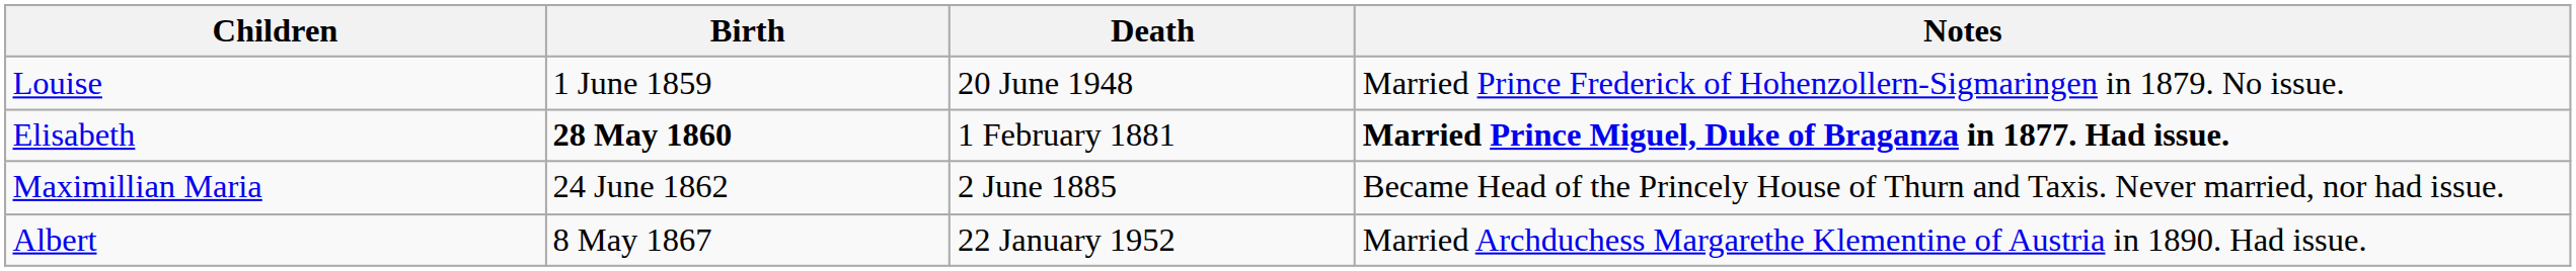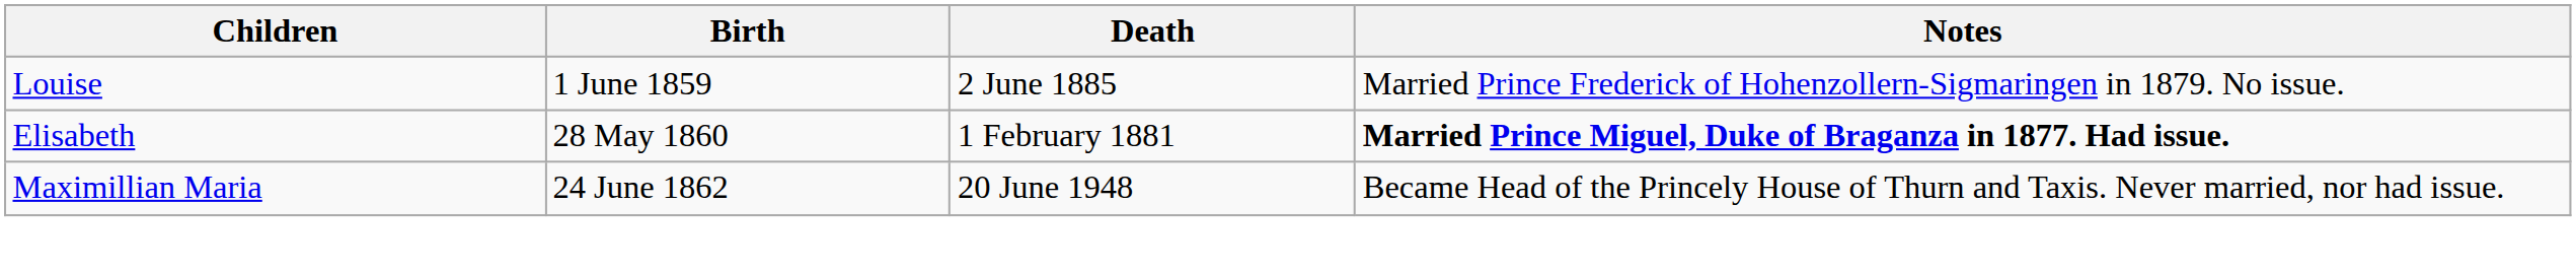Louise | Death: 20 June 1948 -> 2 June 1885
Elisabeth | Birth: bold -> normal
Maximillian Maria | Death: 2 June 1885 -> 20 June 1948
- row: Albert | 8 May 1867 | 22 January 1952 | Married Archduchess Margarethe Klementine of Austria in 1890. Had issue.
